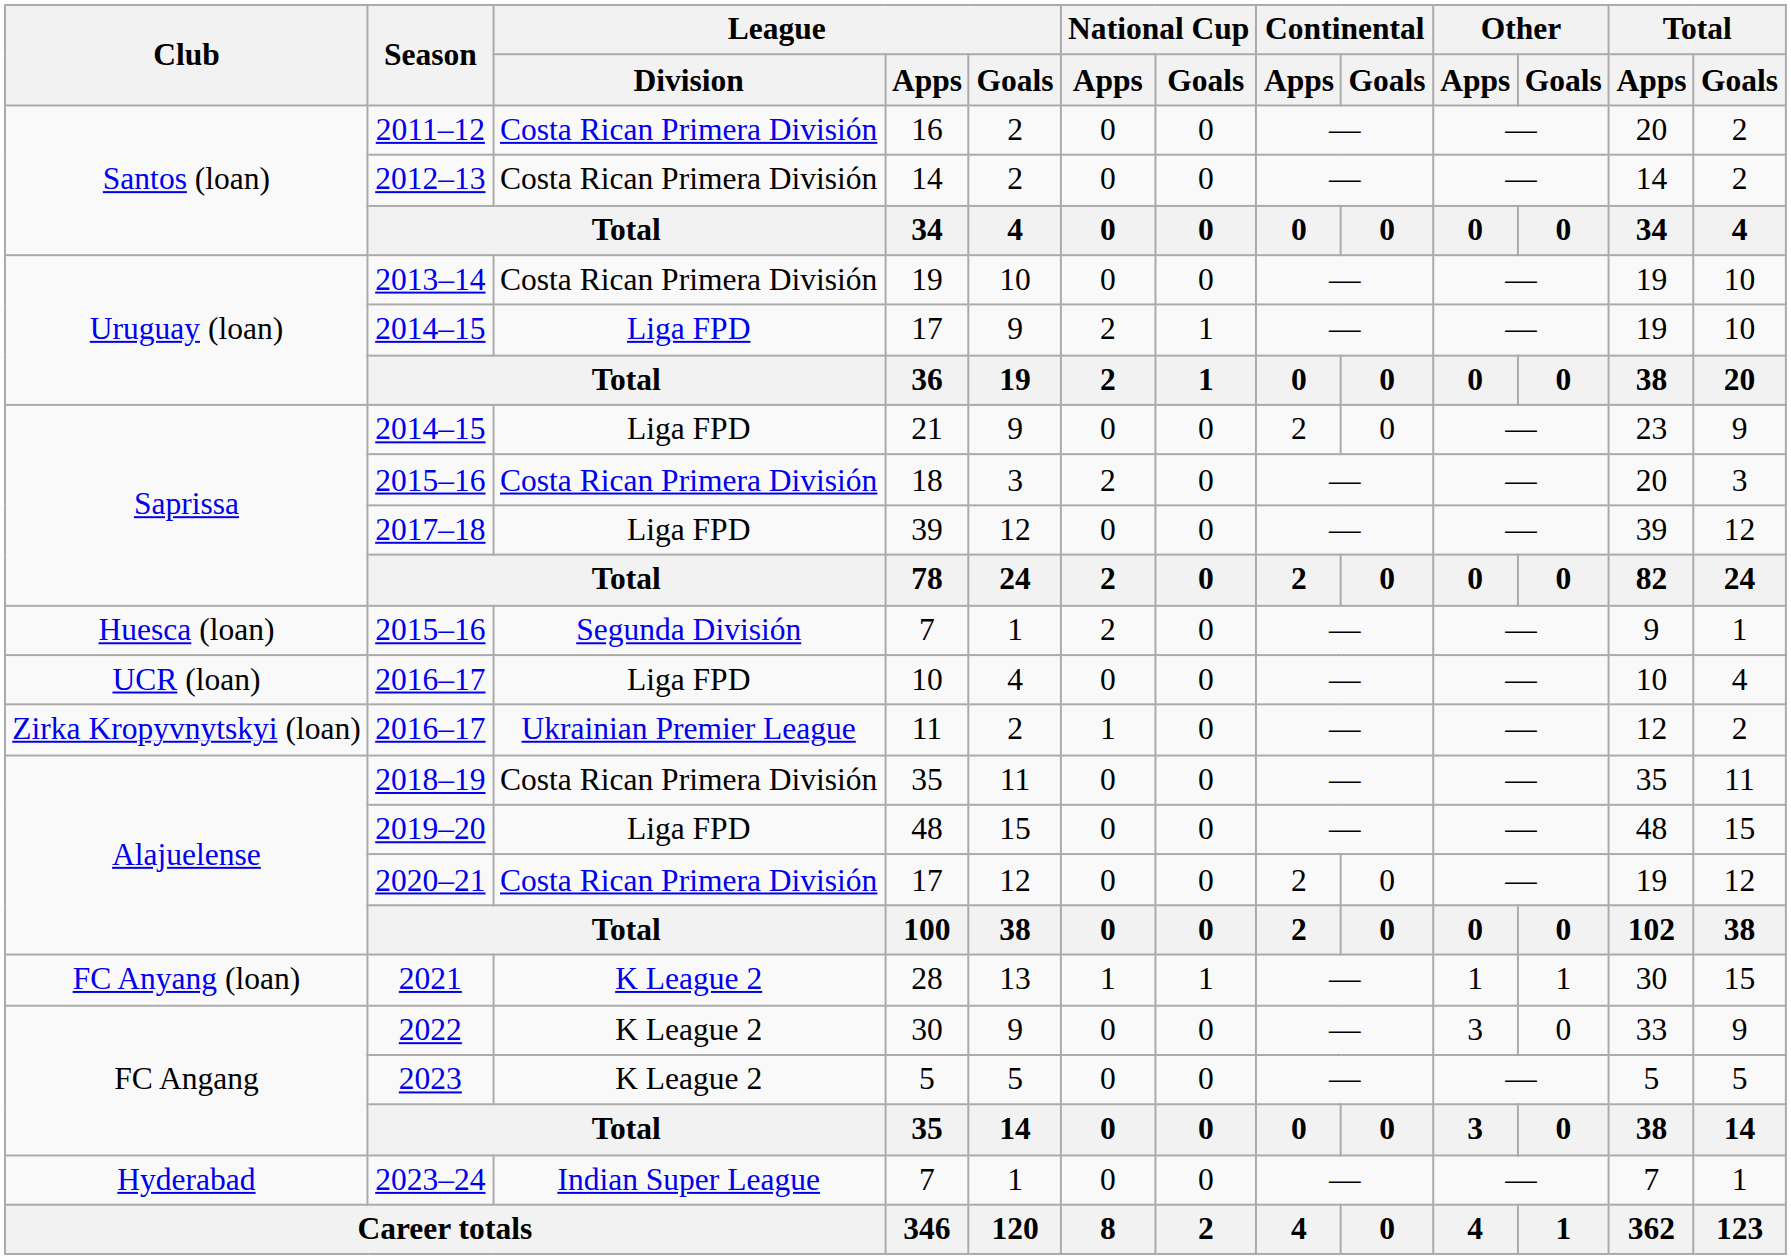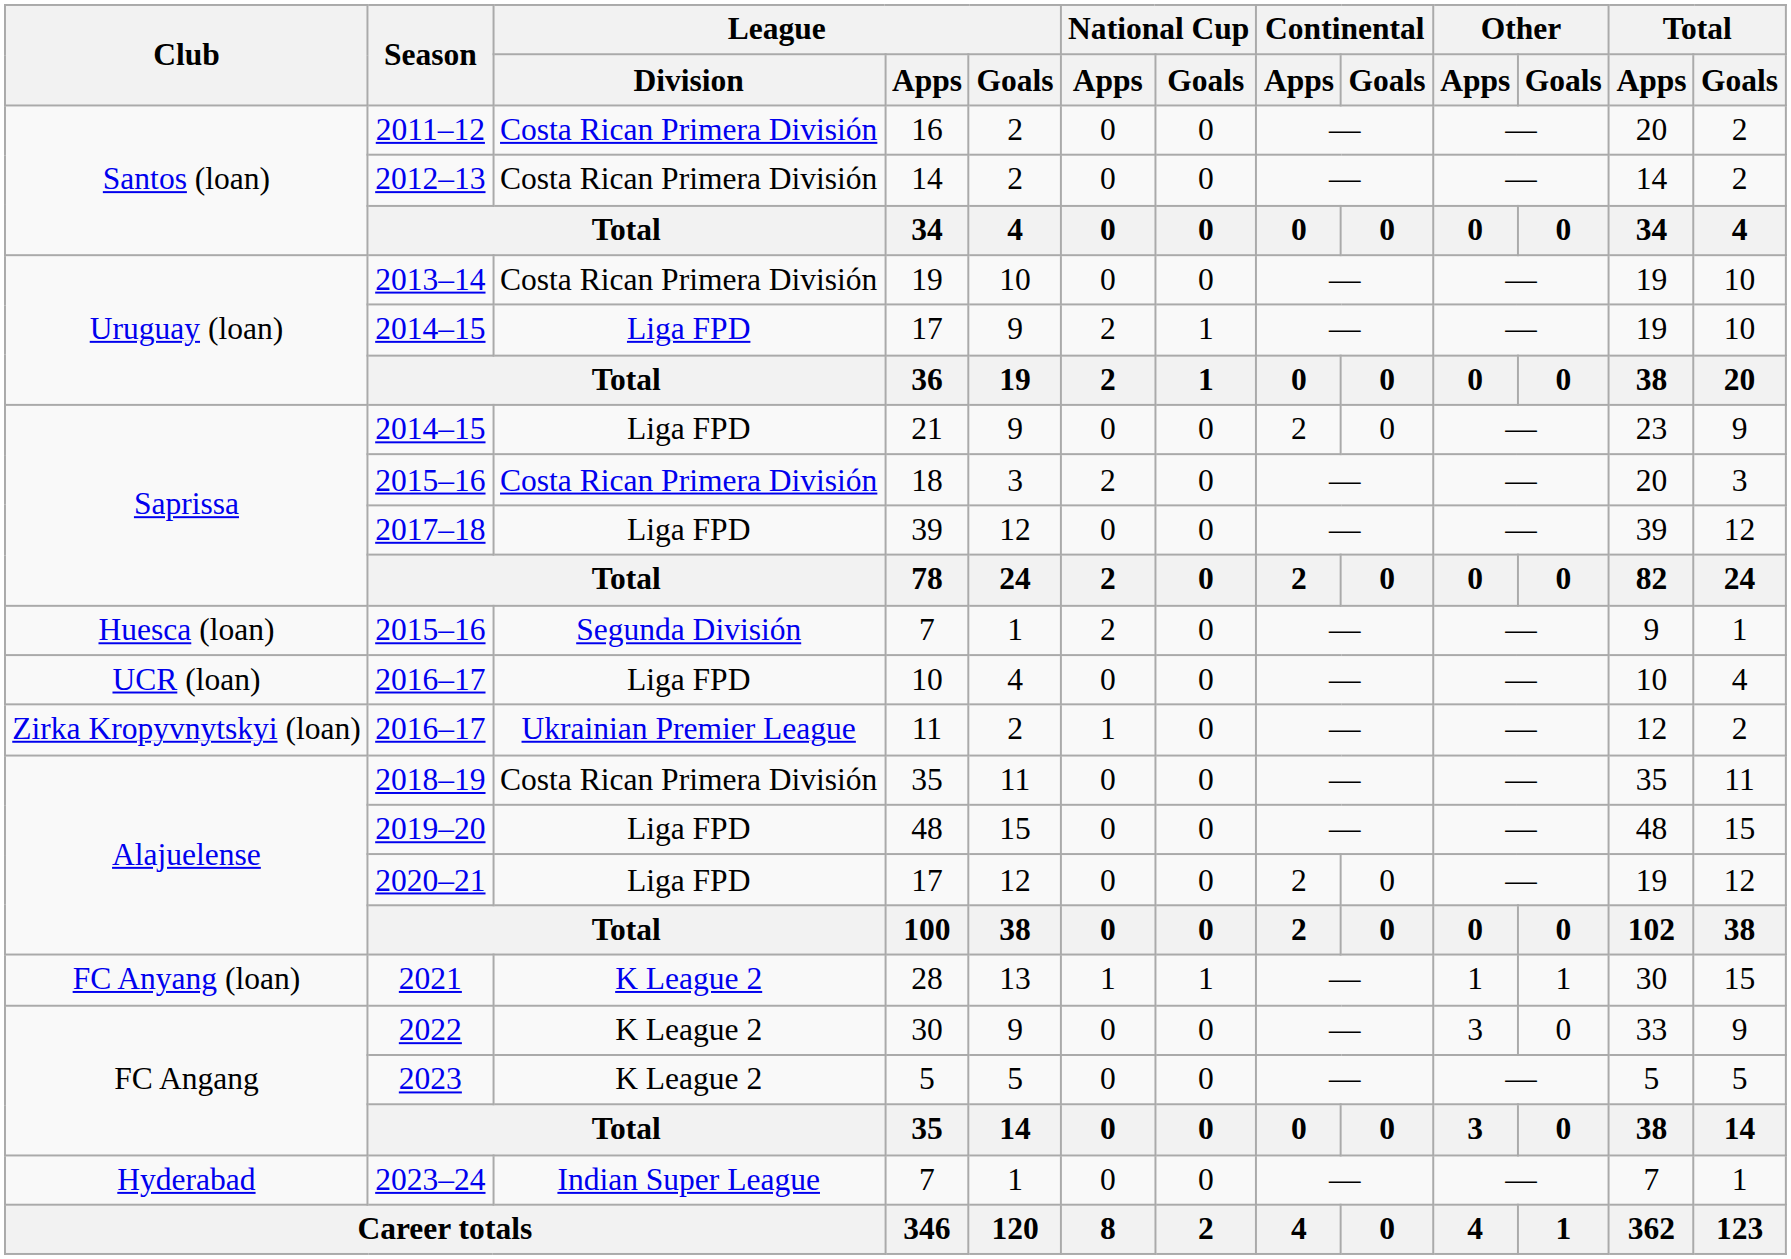2020–21 / 17 | League / Division: Costa Rican Primera División -> Liga FPD
